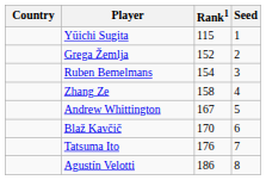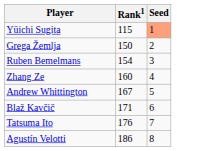- column: Country
Yūichi Sugita | Seed: no background -> lightsalmon background
Grega Žemlja | Rank1: 152 -> 150
Zhang Ze | Rank1: 158 -> 160
Blaž Kavčič | Rank1: 170 -> 171
